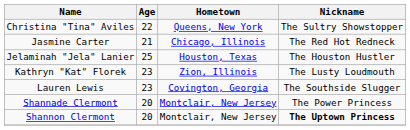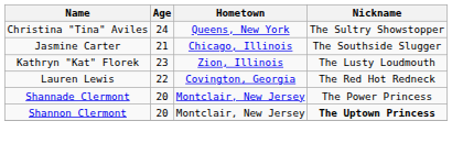Christina "Tina" Aviles | Age: 22 -> 24
Jasmine Carter | Nickname: The Red Hot Redneck -> The Southside Slugger
- row: Jelaminah "Jela" Lanier | 25 | Houston, Texas | The Houston Hustler
Lauren Lewis | Age: 23 -> 22
Lauren Lewis | Nickname: The Southside Slugger -> The Red Hot Redneck
